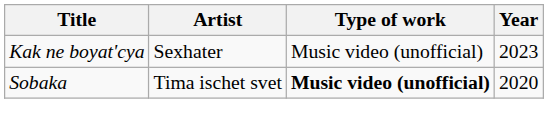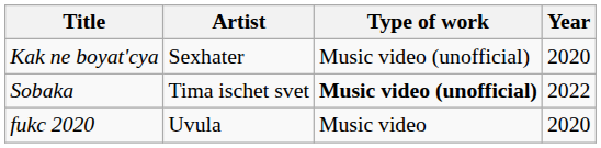Kak ne boyat'cya | Year: 2023 -> 2020
Sobaka | Year: 2020 -> 2022
+ row: fukc 2020 | Uvula | Music video | 2020
